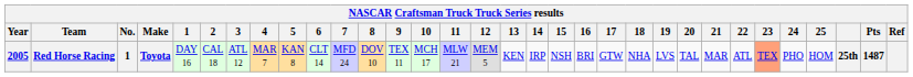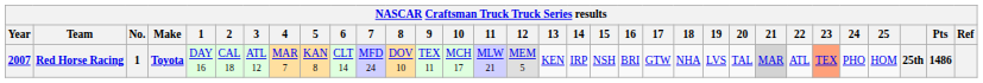Red Horse Racing | Year: 2005 -> 2007
Red Horse Racing | 21: no background -> lightgrey background
Red Horse Racing | Pts: 1487 -> 1486
